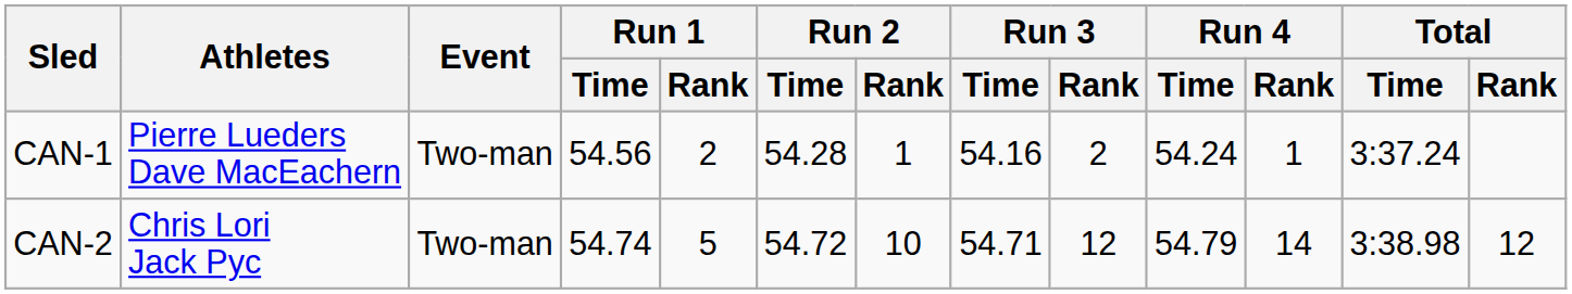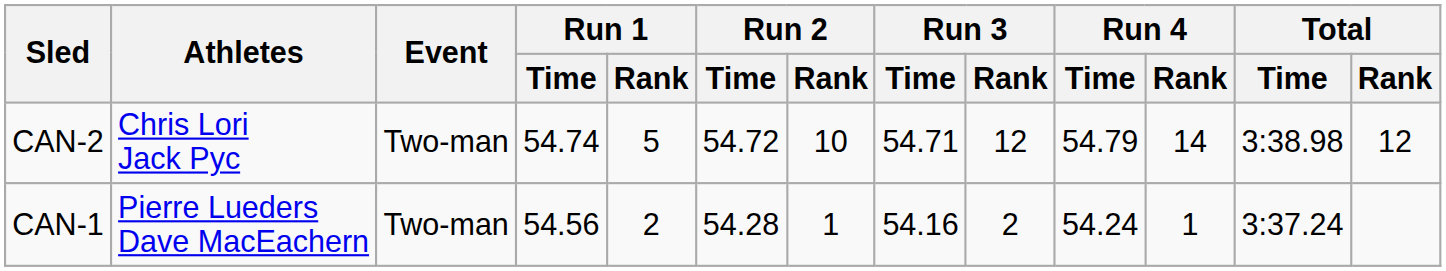rows swapped: CAN-1 <-> CAN-2
